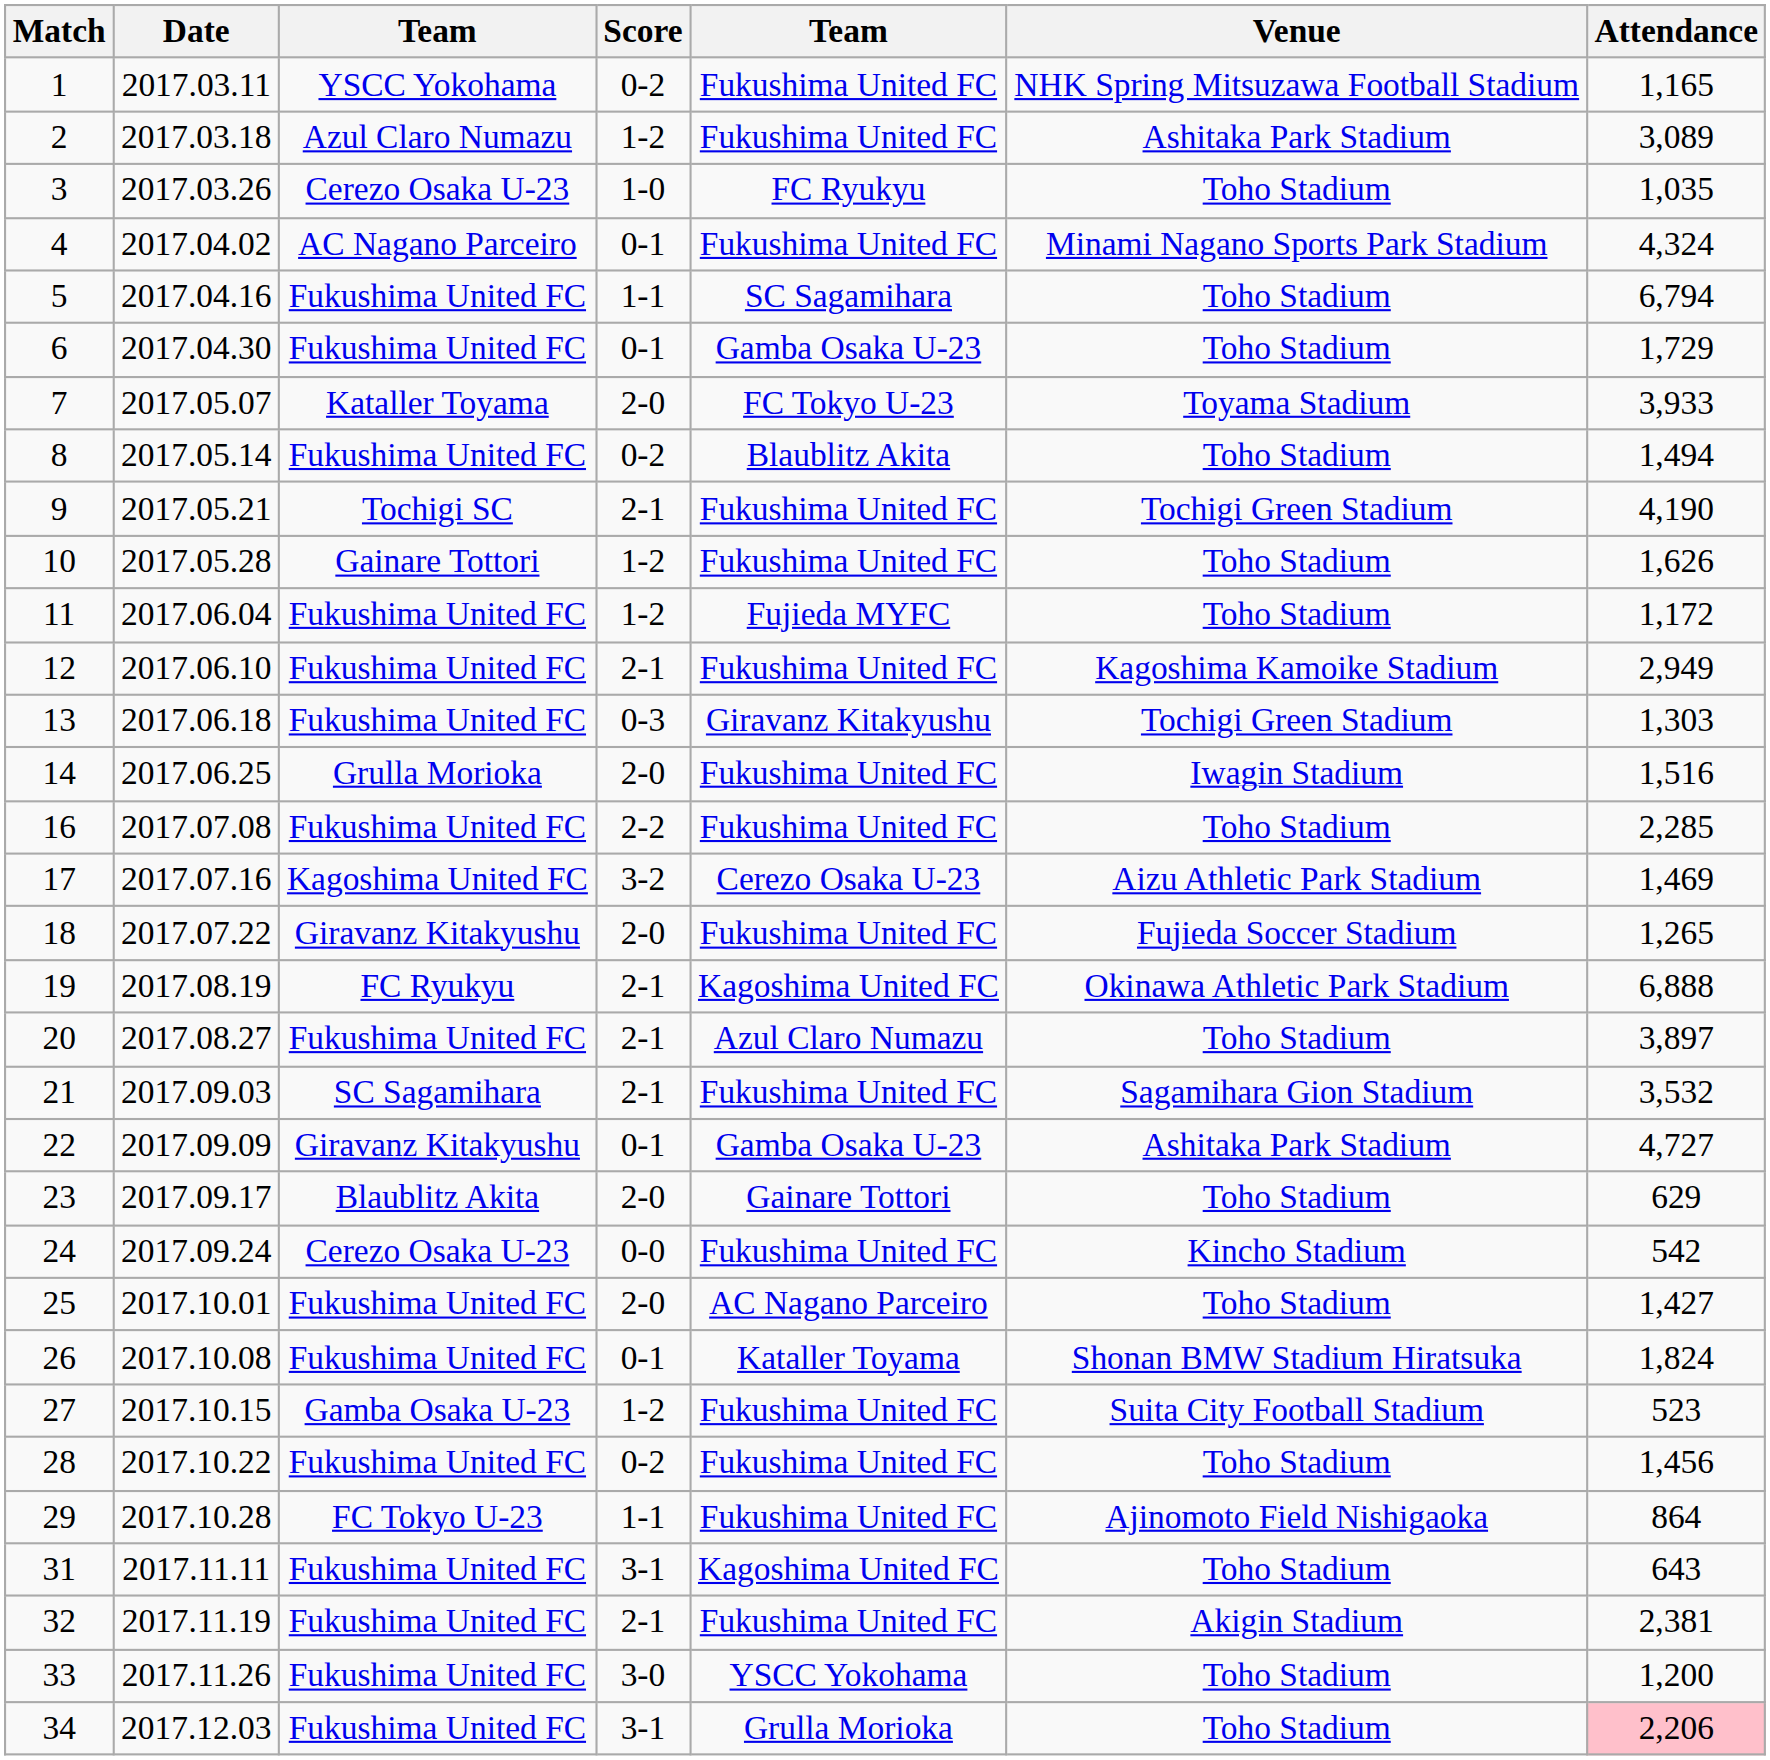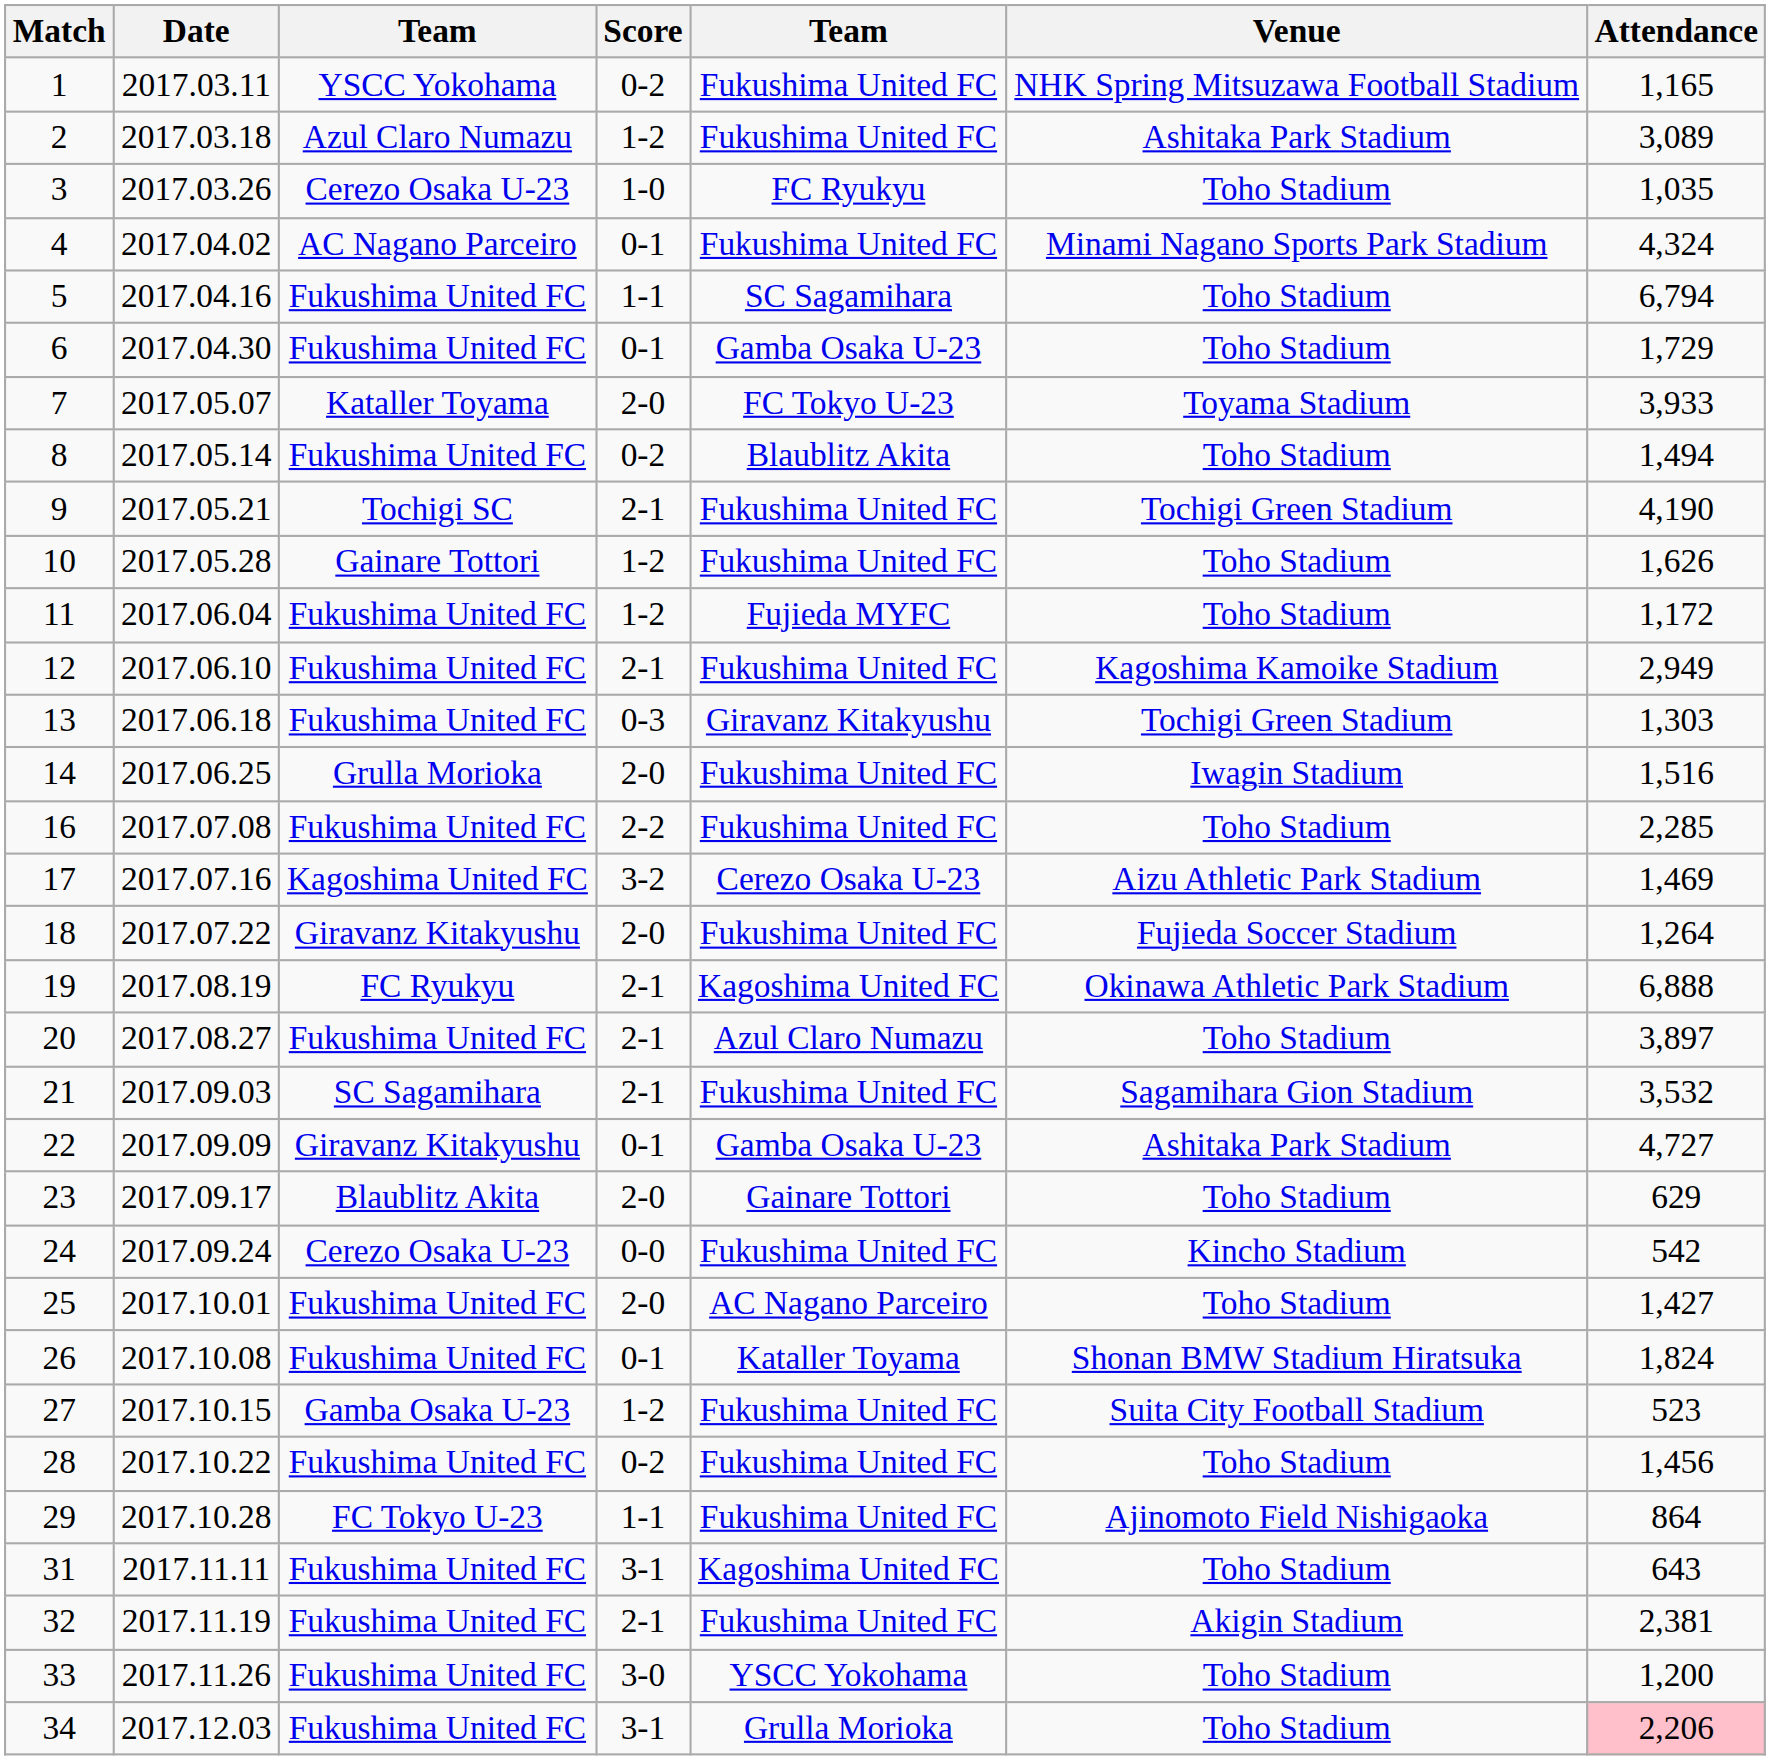18 | Attendance: 1,265 -> 1,264
